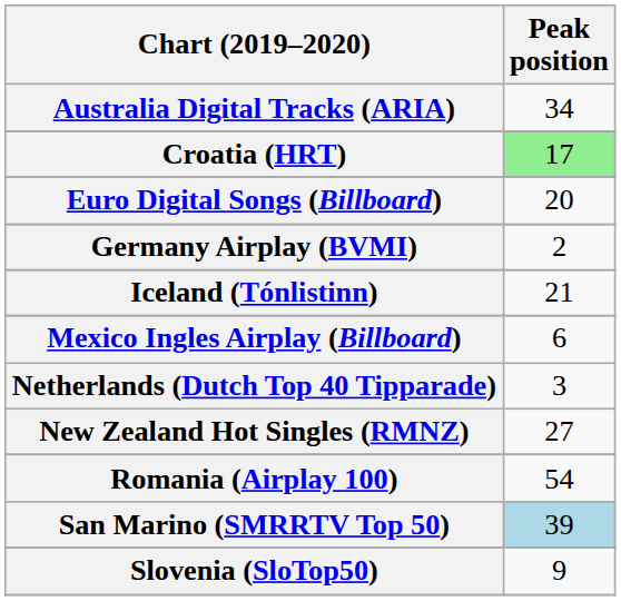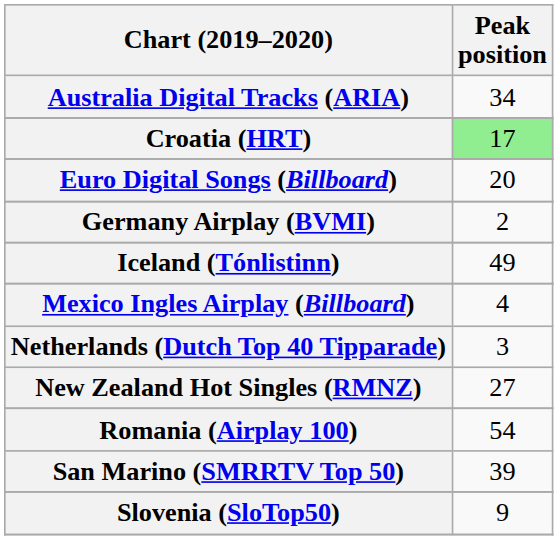Iceland (Tónlistinn) | Peak position: 21 -> 49
Mexico Ingles Airplay (Billboard) | Peak position: 6 -> 4
San Marino (SMRRTV Top 50) | Peak position: lightblue background -> no background
